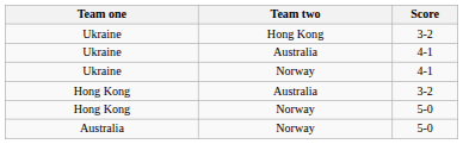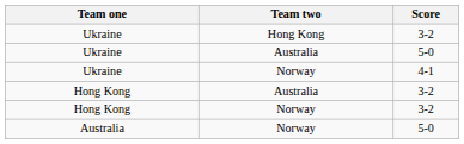Ukraine / Australia | Score: 4-1 -> 5-0
Hong Kong / Norway | Score: 5-0 -> 3-2
